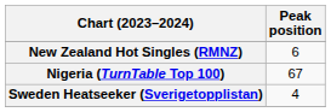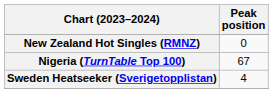New Zealand Hot Singles (RMNZ) | Peak position: 6 -> 0
